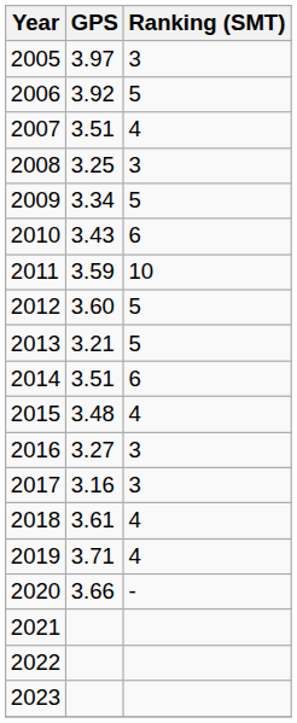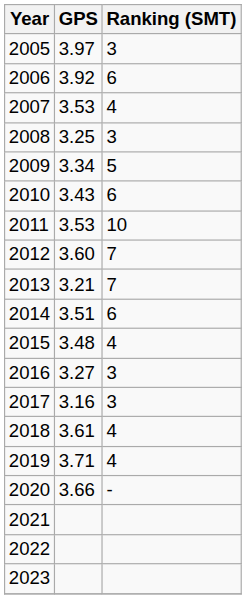2006 | Ranking (SMT): 5 -> 6
2007 | GPS: 3.51 -> 3.53
2011 | GPS: 3.59 -> 3.53
2012 | Ranking (SMT): 5 -> 7
2013 | Ranking (SMT): 5 -> 7
